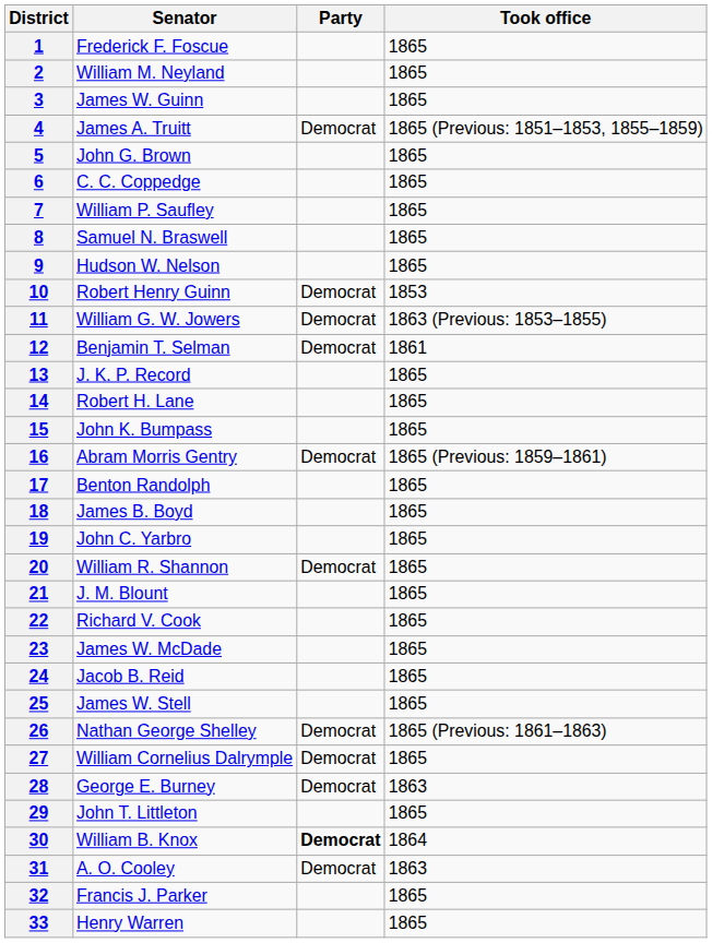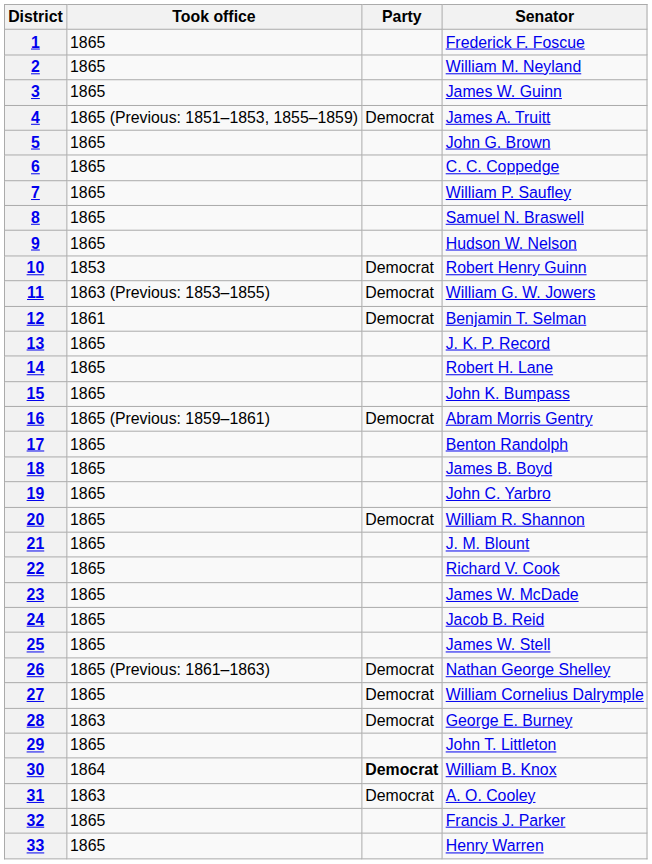columns swapped: Senator <-> Took office
